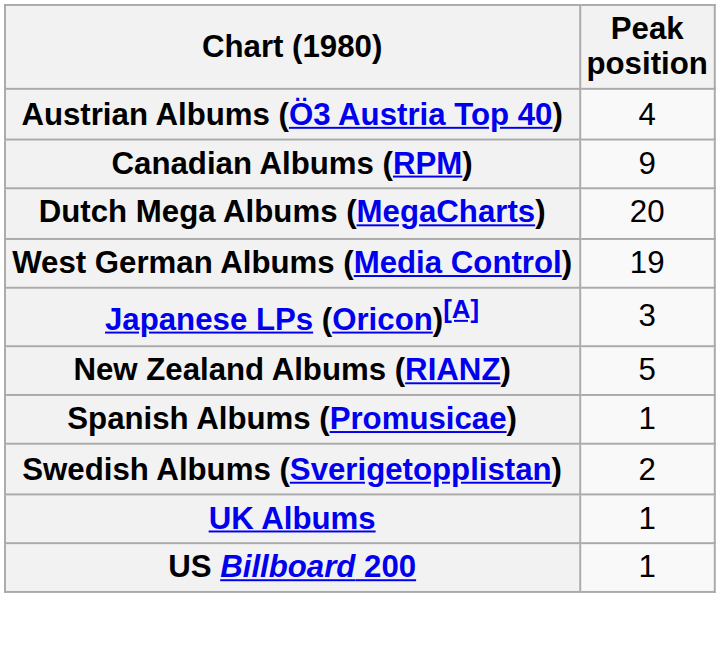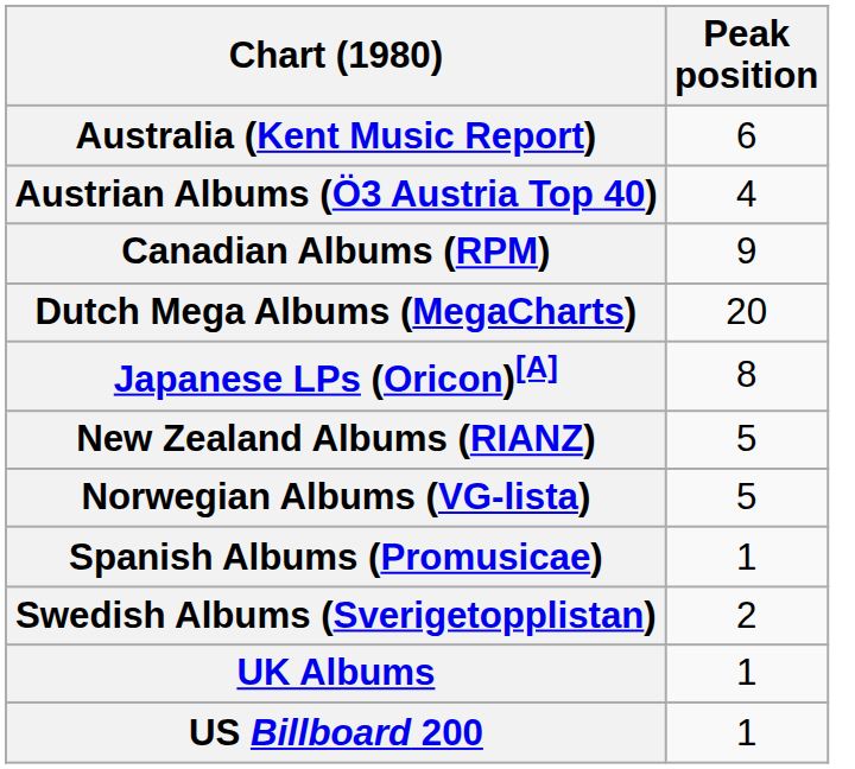+ row: Australia (Kent Music Report) | 6
- row: West German Albums (Media Control) | 19
Japanese LPs (Oricon)[A] | Peak position: 3 -> 8
+ row: Norwegian Albums (VG-lista) | 5
